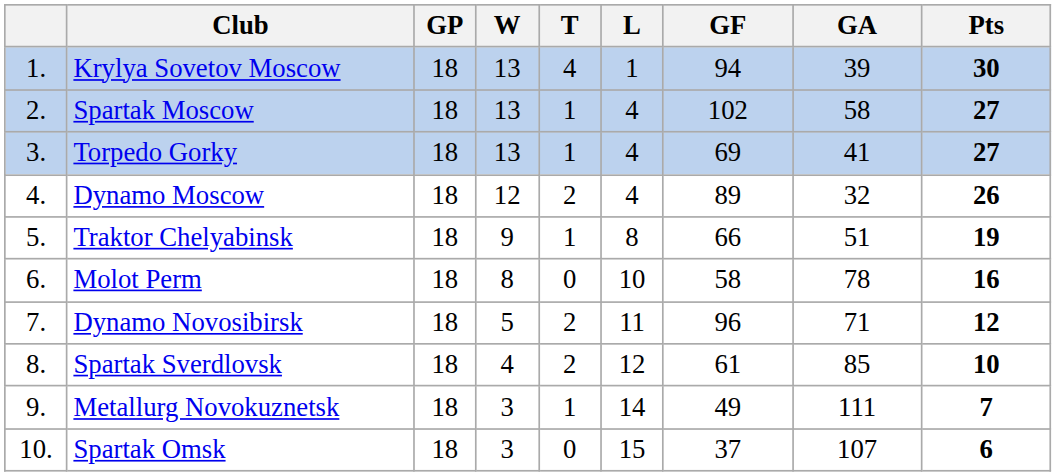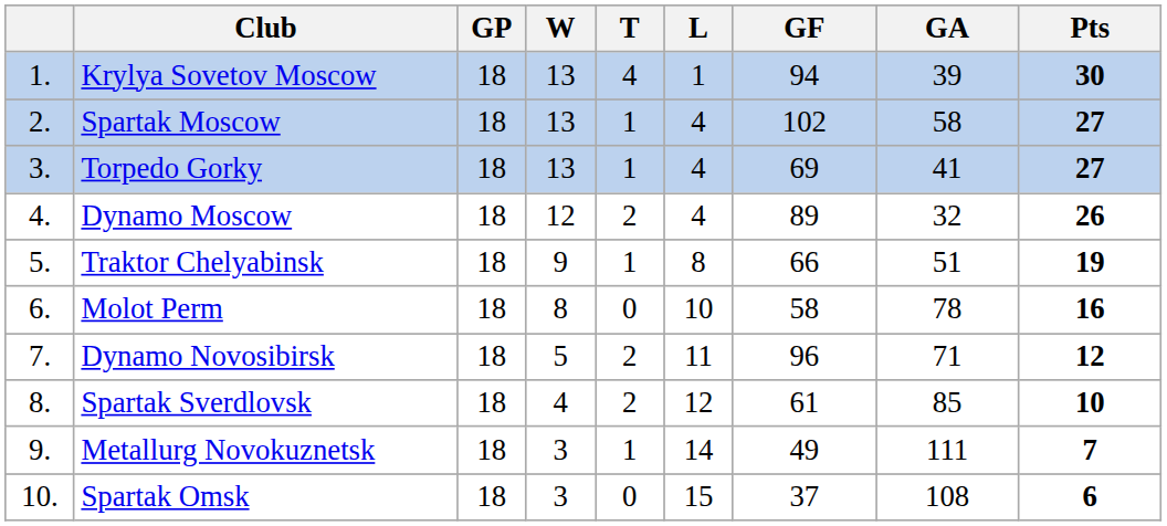Spartak Omsk | GA: 107 -> 108
